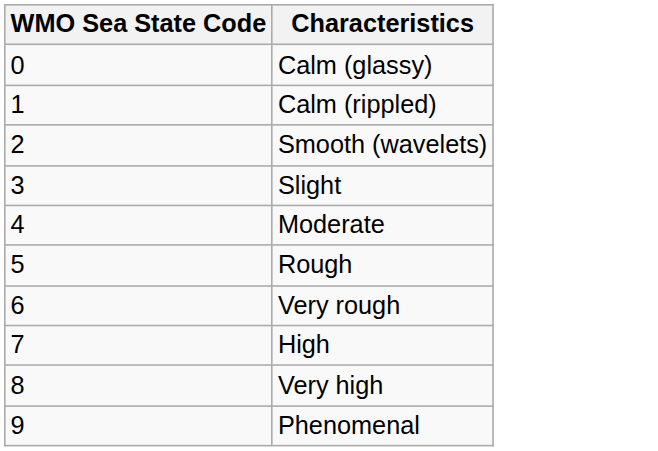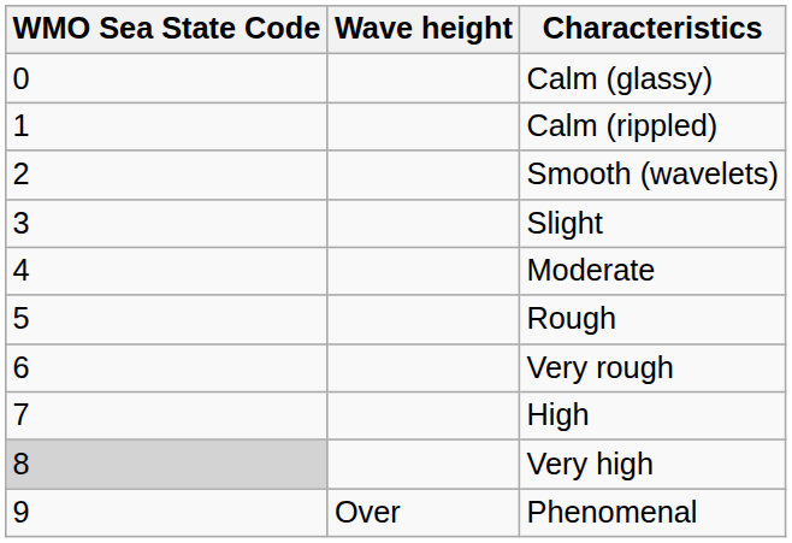+ column: Wave height | Over
Very high | WMO Sea State Code: no background -> lightgrey background
